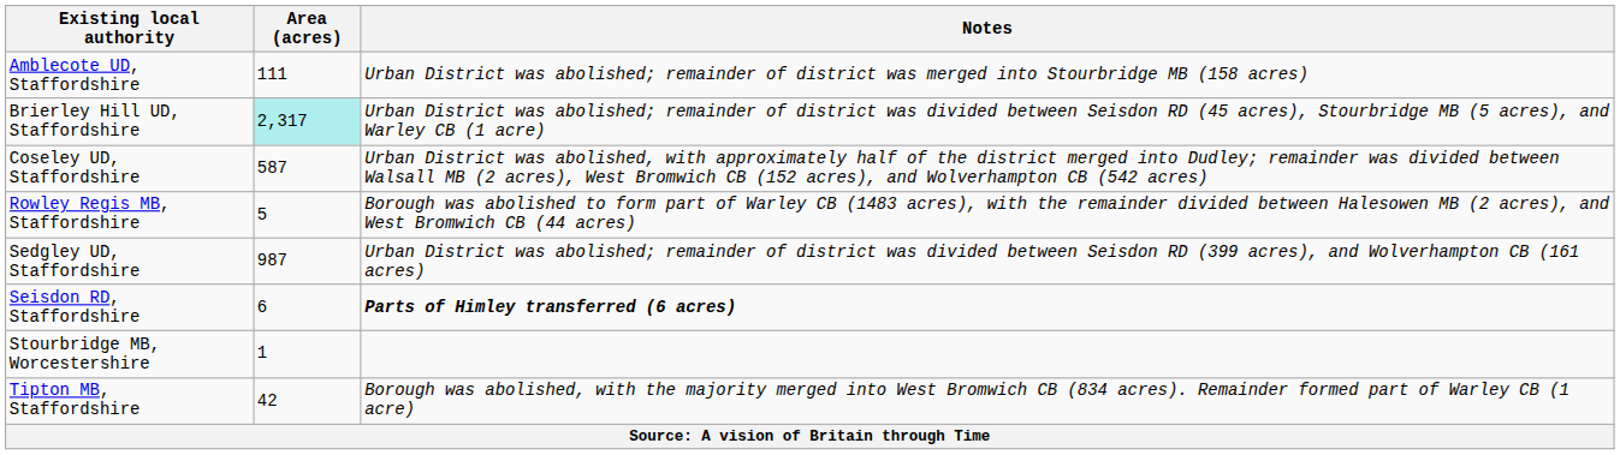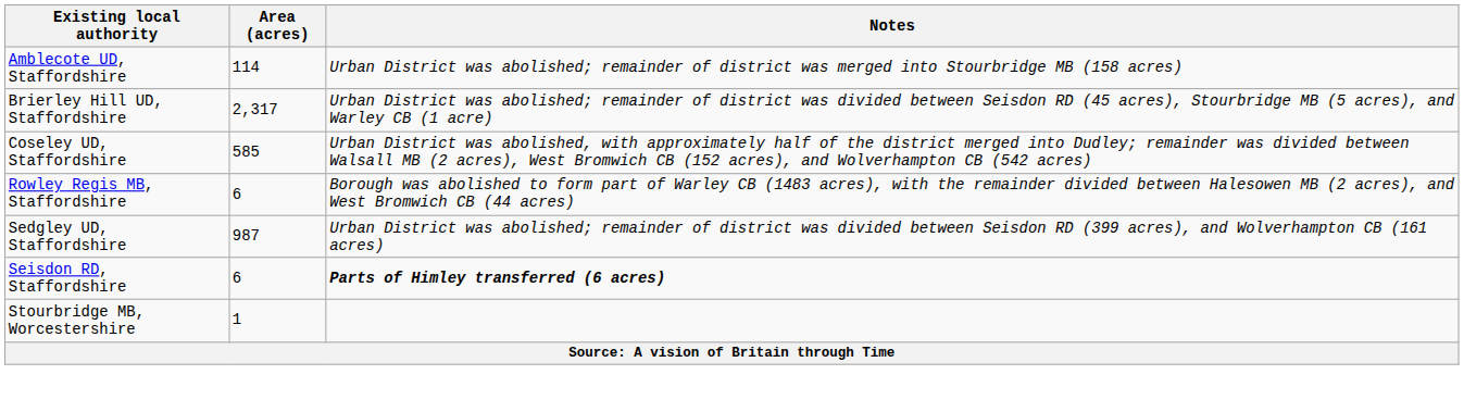Amblecote UD, Staffordshire | Area (acres): 111 -> 114
Brierley Hill UD, Staffordshire | Area (acres): paleturquoise background -> no background
Coseley UD, Staffordshire | Area (acres): 587 -> 585
Rowley Regis MB, Staffordshire | Area (acres): 5 -> 6
- row: Tipton MB, Staffordshire | 42 | Borough was abolished, with the majority merged into West Bromwich CB (834 acres). Remainder formed part of Warley CB (1 acre)
